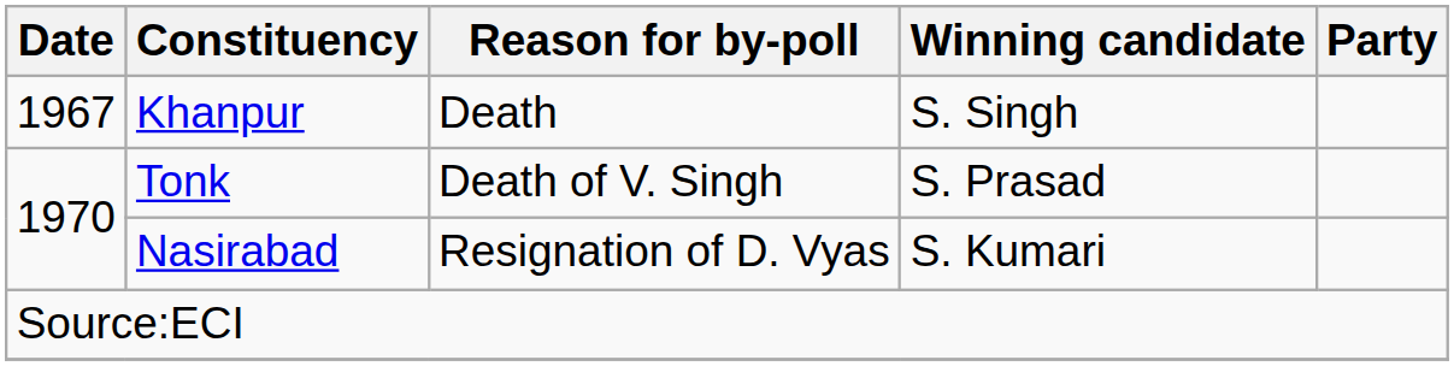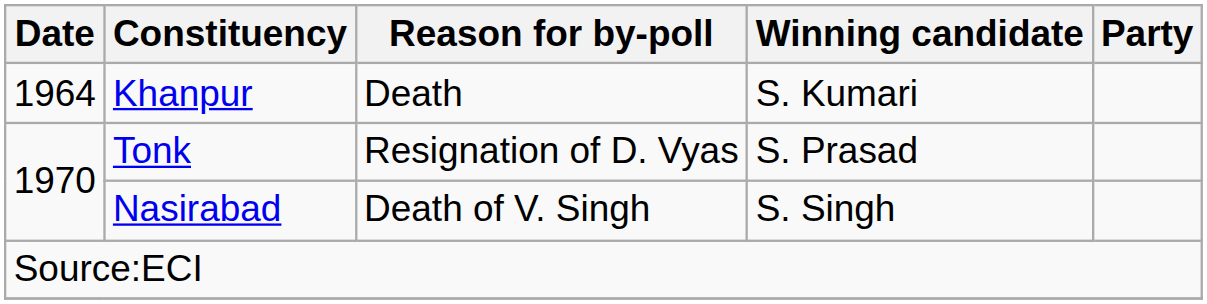Khanpur | Date: 1967 -> 1964
Khanpur | Winning candidate: S. Singh -> S. Kumari
Tonk | Reason for by-poll: Death of V. Singh -> Resignation of D. Vyas
Nasirabad | Reason for by-poll: Resignation of D. Vyas -> Death of V. Singh
Nasirabad | Winning candidate: S. Kumari -> S. Singh
